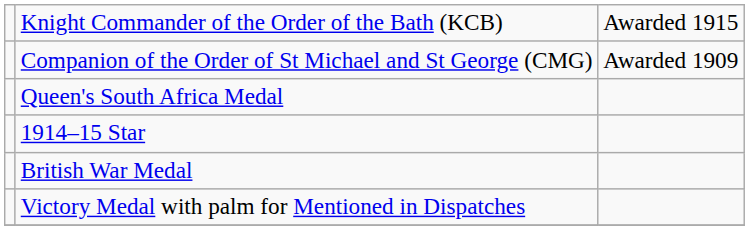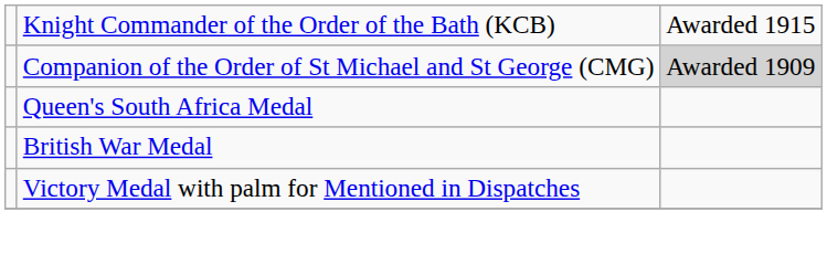Companion of the Order of St Michael and St George (CMG) | column 3: no background -> lightgrey background
- row: 1914–15 Star
